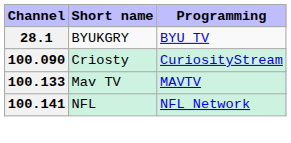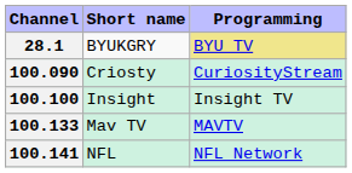28.1 | Programming: no background -> khaki background
+ row: 100.100 | Insight | Insight TV
